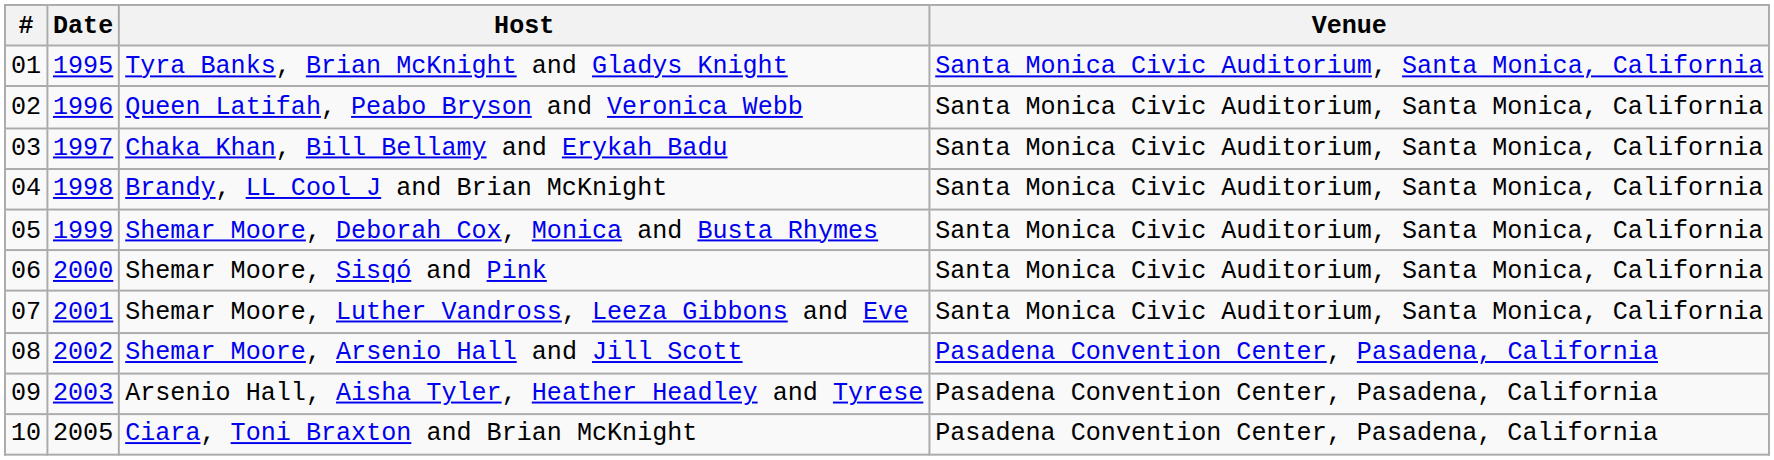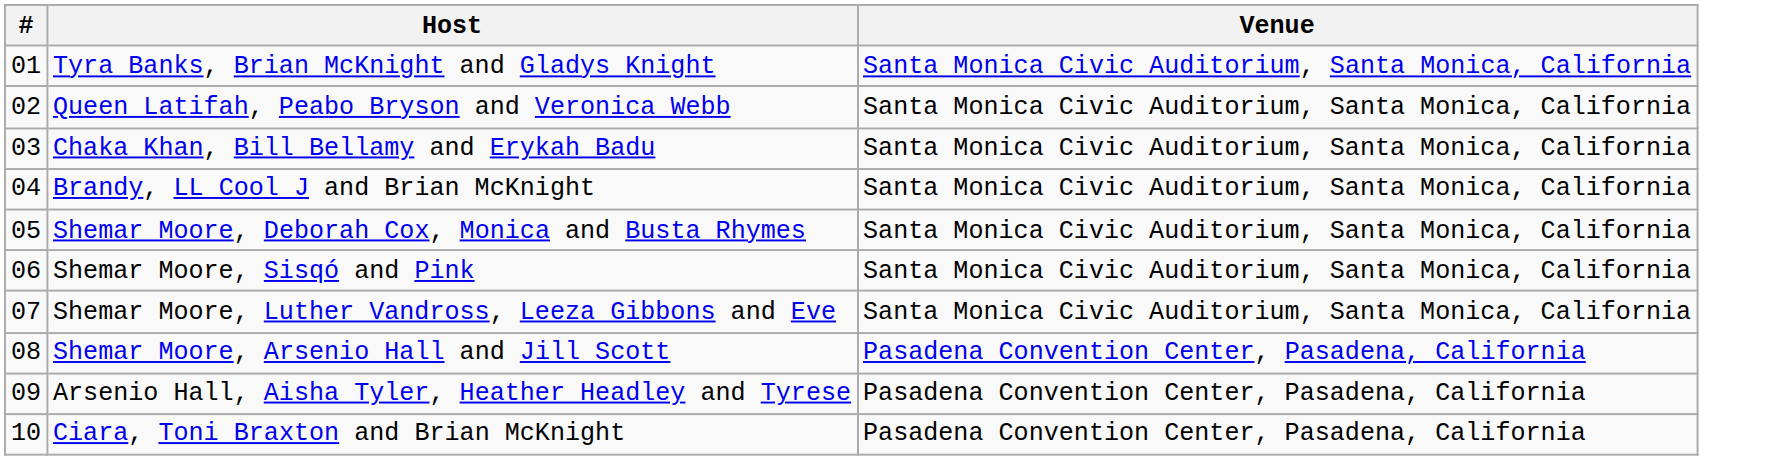- column: Date | 1995 | 1996 | 1997 | 1998 | 1999 | 2000 | 2001 | 2002 | 2003 | 2005
